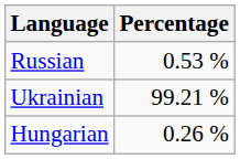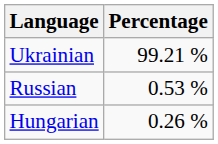rows swapped: Ukrainian <-> Russian
